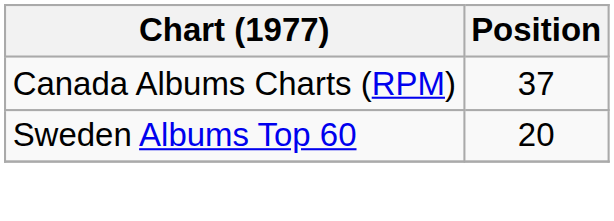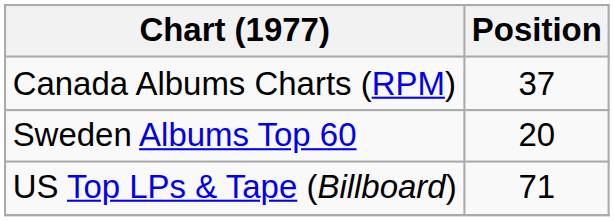+ row: US Top LPs & Tape (Billboard) | 71
